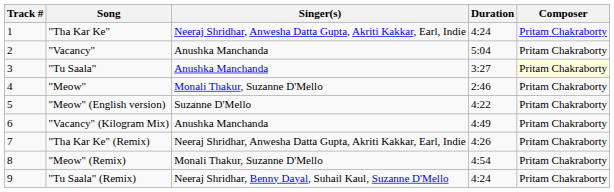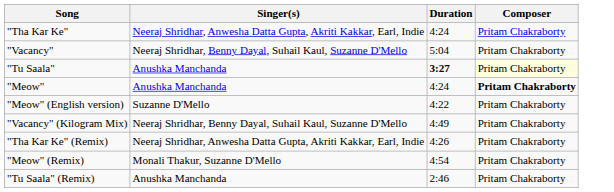- column: Track # | 1 | 2 | 3 | 4 | 5 | 6 | 7 | 8 | 9
"Vacancy" | Singer(s): Anushka Manchanda -> Neeraj Shridhar, Benny Dayal, Suhail Kaul, Suzanne D'Mello
"Tu Saala" | Duration: normal -> bold
"Meow" | Singer(s): Monali Thakur, Suzanne D'Mello -> Anushka Manchanda
"Meow" | Duration: 2:46 -> 4:24
"Meow" | Composer: normal -> bold
"Vacancy" (Kilogram Mix) | Singer(s): Anushka Manchanda -> Neeraj Shridhar, Benny Dayal, Suhail Kaul, Suzanne D'Mello
"Tu Saala" (Remix) | Singer(s): Neeraj Shridhar, Benny Dayal, Suhail Kaul, Suzanne D'Mello -> Anushka Manchanda
"Tu Saala" (Remix) | Duration: 4:24 -> 2:46
